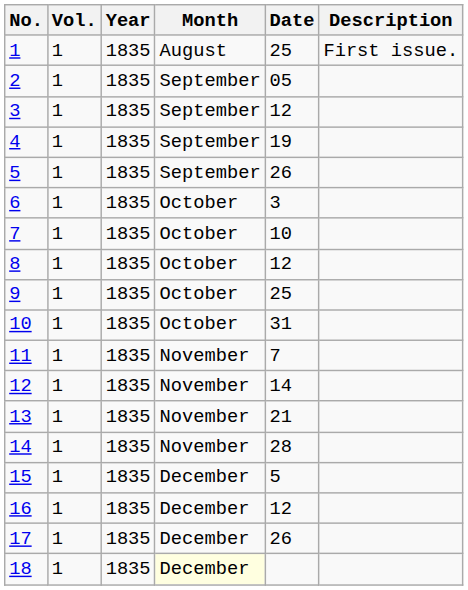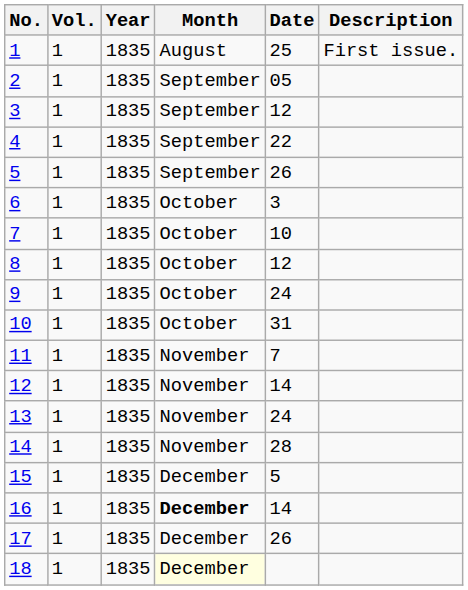4 | Date: 19 -> 22
9 | Date: 25 -> 24
13 | Date: 21 -> 24
16 | Month: normal -> bold
16 | Date: 12 -> 14
